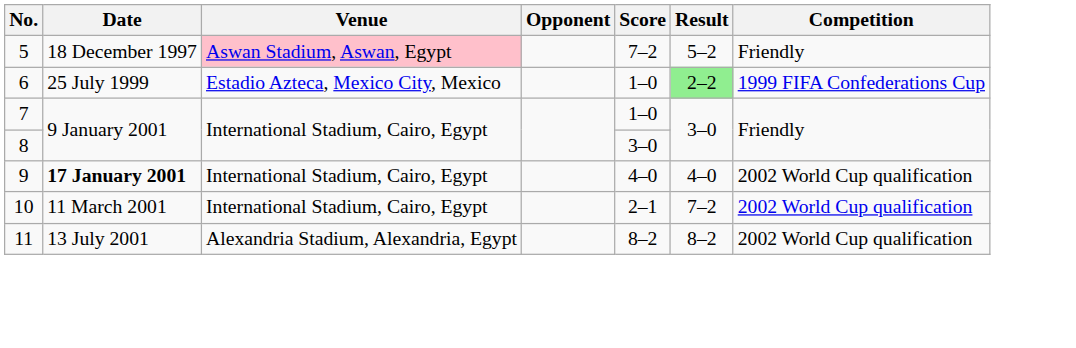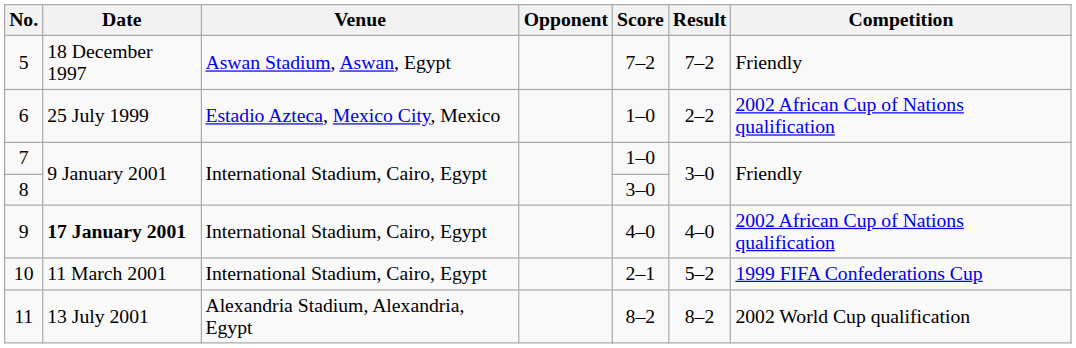5 | Venue: pink background -> no background
5 | Result: 5–2 -> 7–2
6 | Result: lightgreen background -> no background
6 | Competition: 1999 FIFA Confederations Cup -> 2002 African Cup of Nations qualification
9 | Competition: 2002 World Cup qualification -> 2002 African Cup of Nations qualification
10 | Result: 7–2 -> 5–2
10 | Competition: 2002 World Cup qualification -> 1999 FIFA Confederations Cup
